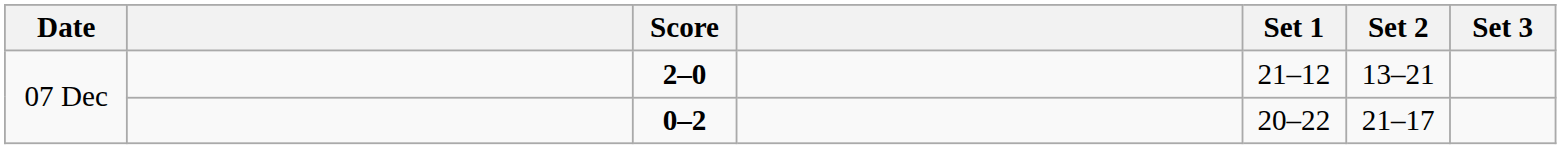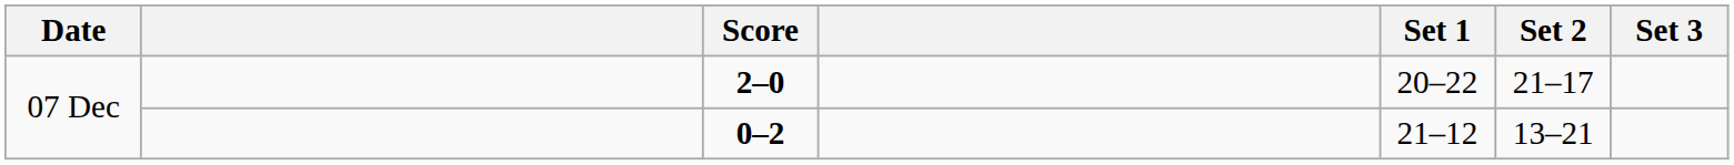2–0 | Set 1: 21–12 -> 20–22
2–0 | Set 2: 13–21 -> 21–17
0–2 | Set 1: 20–22 -> 21–12
0–2 | Set 2: 21–17 -> 13–21
